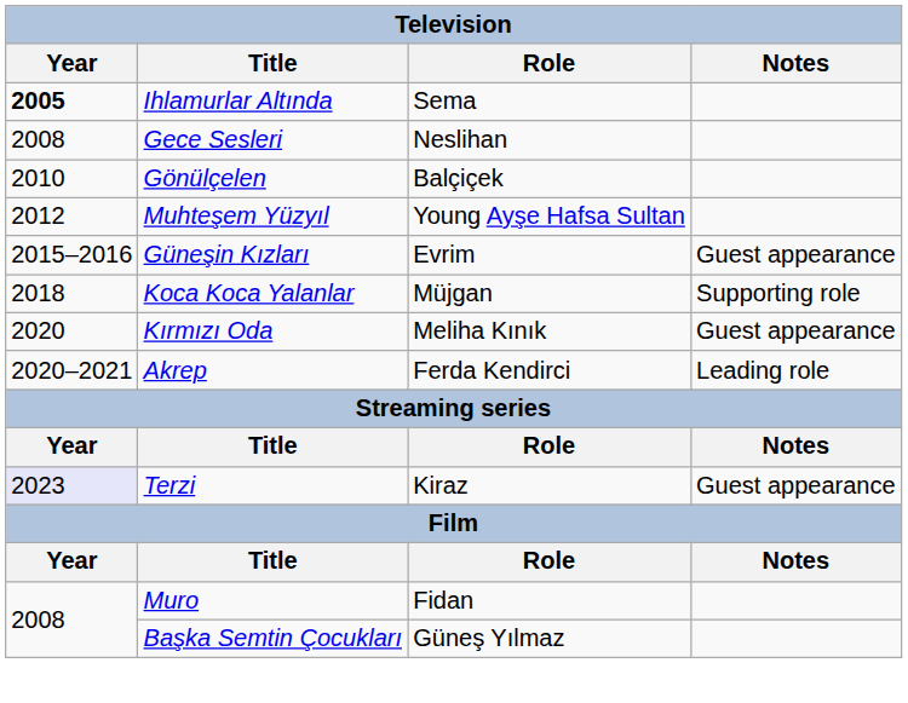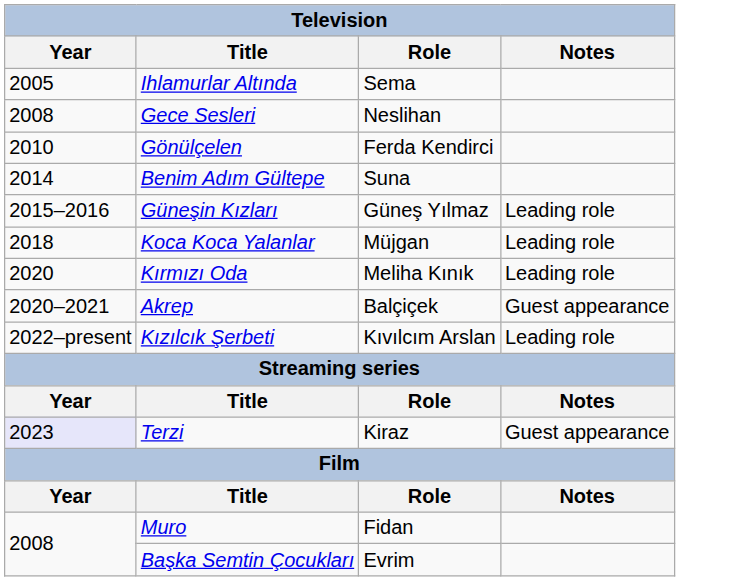Ihlamurlar Altında | Year: bold -> normal
Gönülçelen | Role: Balçiçek -> Ferda Kendirci
- row: 2012 | Muhteşem Yüzyıl | Young Ayşe Hafsa Sultan
+ row: 2014 | Benim Adım Gültepe | Suna
Güneşin Kızları | Role: Evrim -> Güneş Yılmaz
Güneşin Kızları | Notes: Guest appearance -> Leading role
Koca Koca Yalanlar | Notes: Supporting role -> Leading role
Kırmızı Oda | Notes: Guest appearance -> Leading role
Akrep | Role: Ferda Kendirci -> Balçiçek
Akrep | Notes: Leading role -> Guest appearance
+ row: 2022–present | Kızılcık Şerbeti | Kıvılcım Arslan | Leading role
Başka Semtin Çocukları | Role: Güneş Yılmaz -> Evrim
